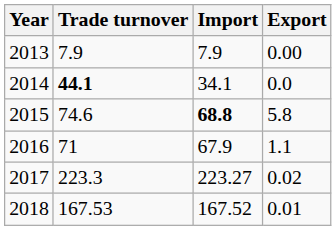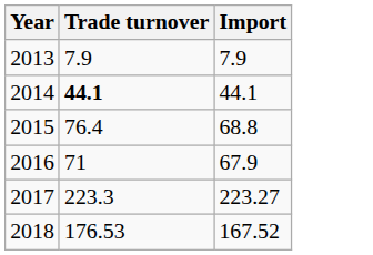- column: Export | 0.00 | 0.0 | 5.8 | 1.1 | 0.02 | 0.01
2014 | Import: 34.1 -> 44.1
2015 | Trade turnover: 74.6 -> 76.4
2015 | Import: bold -> normal
2018 | Trade turnover: 167.53 -> 176.53
